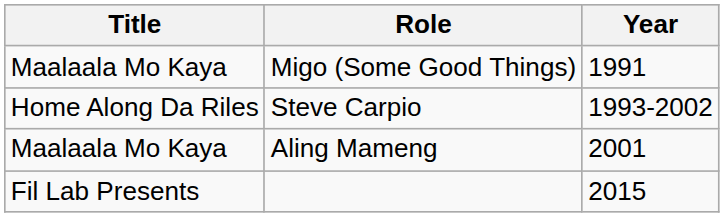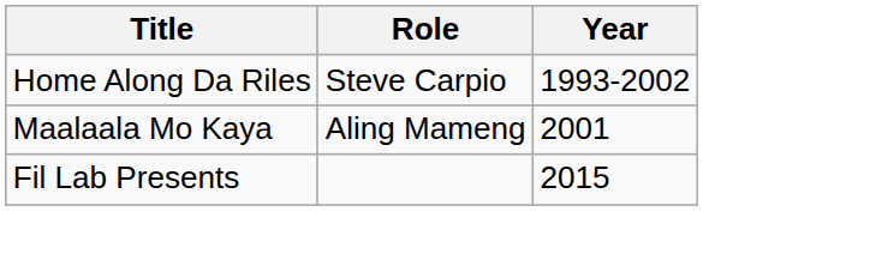- row: Maalaala Mo Kaya | Migo (Some Good Things) | 1991
